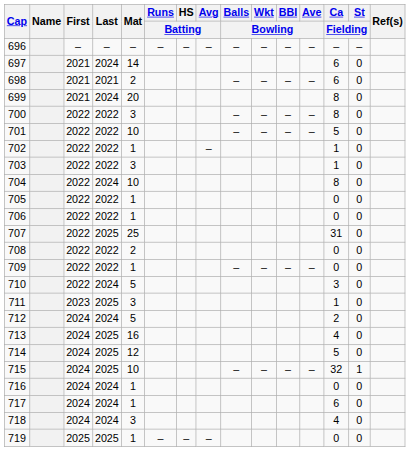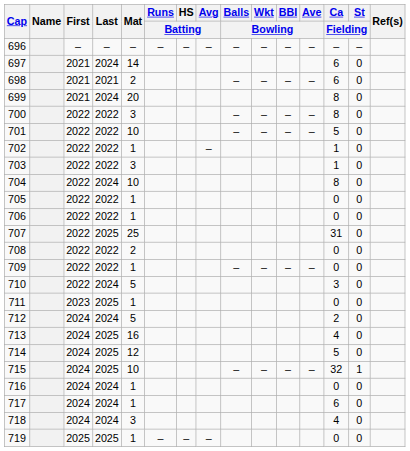711 | Mat: 3 -> 1
711 | Ca / Fielding: 1 -> 0
